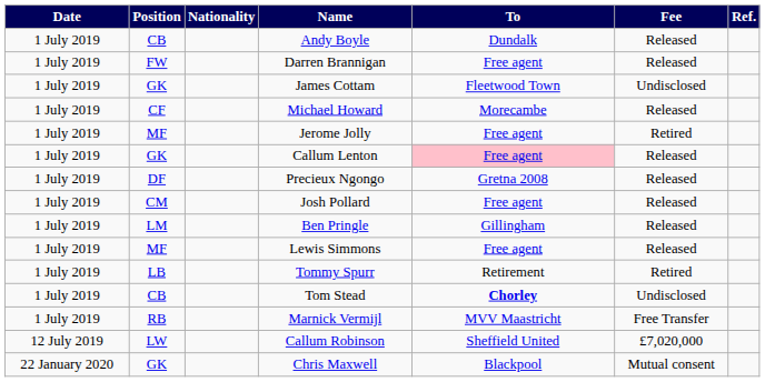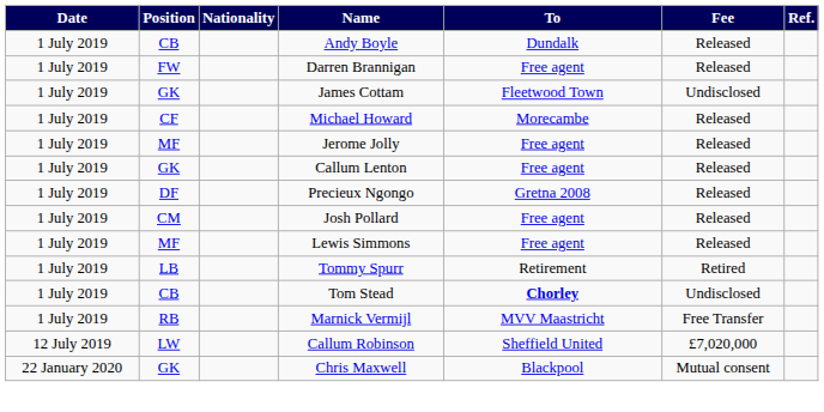Jerome Jolly | Fee: Retired -> Released
Callum Lenton | To: pink background -> no background
- row: 1 July 2019 | LM | Ben Pringle | Gillingham | Released
